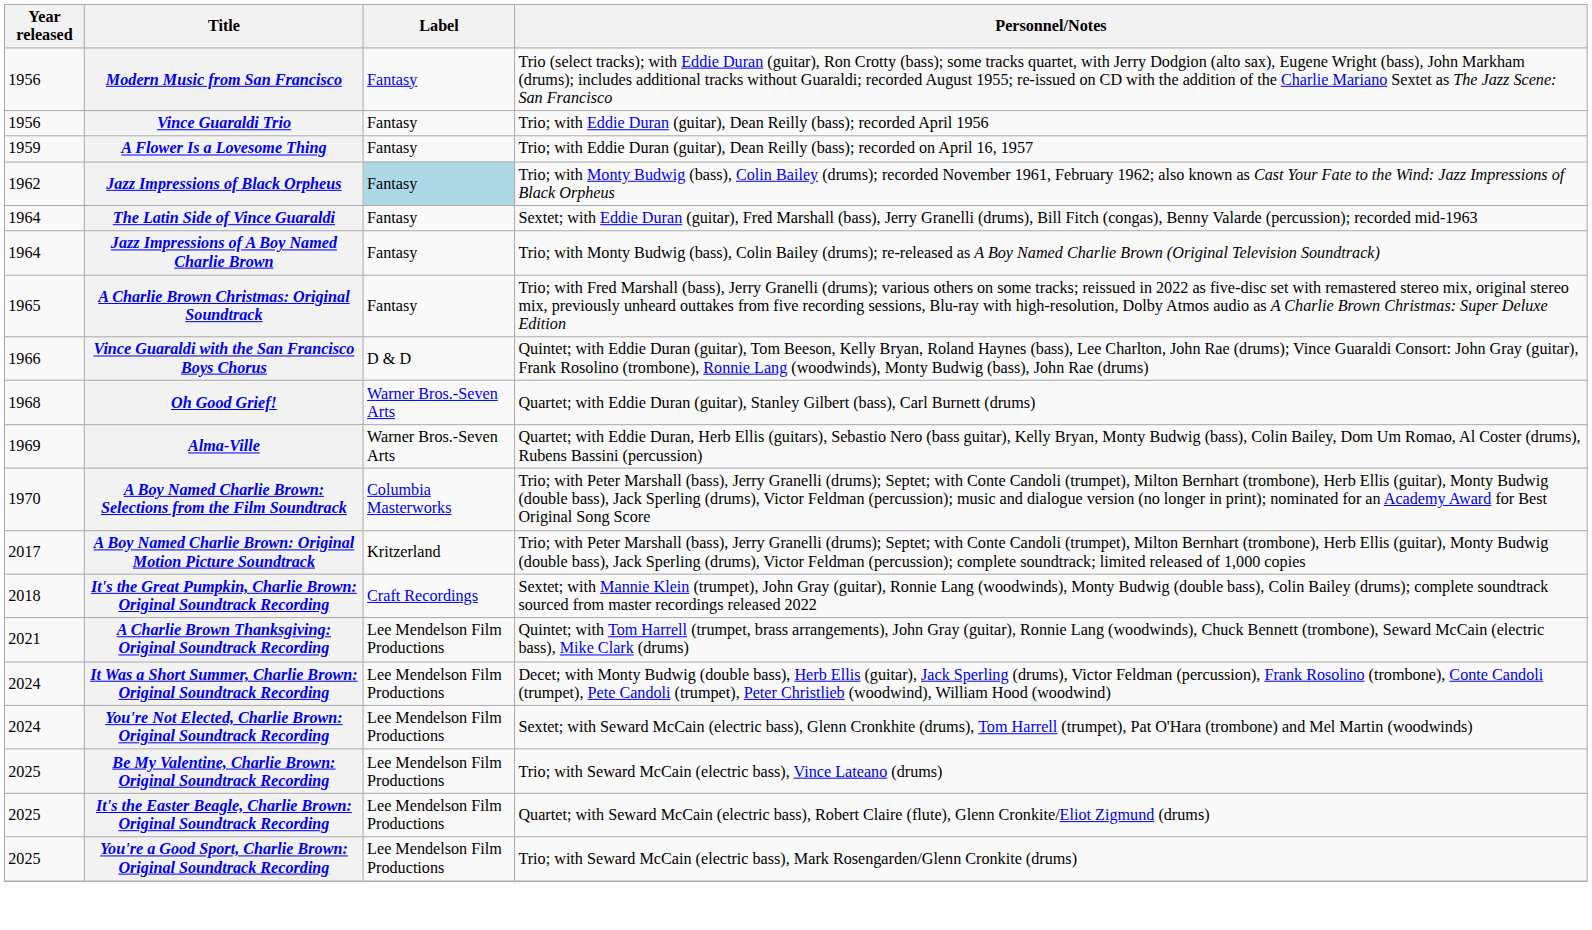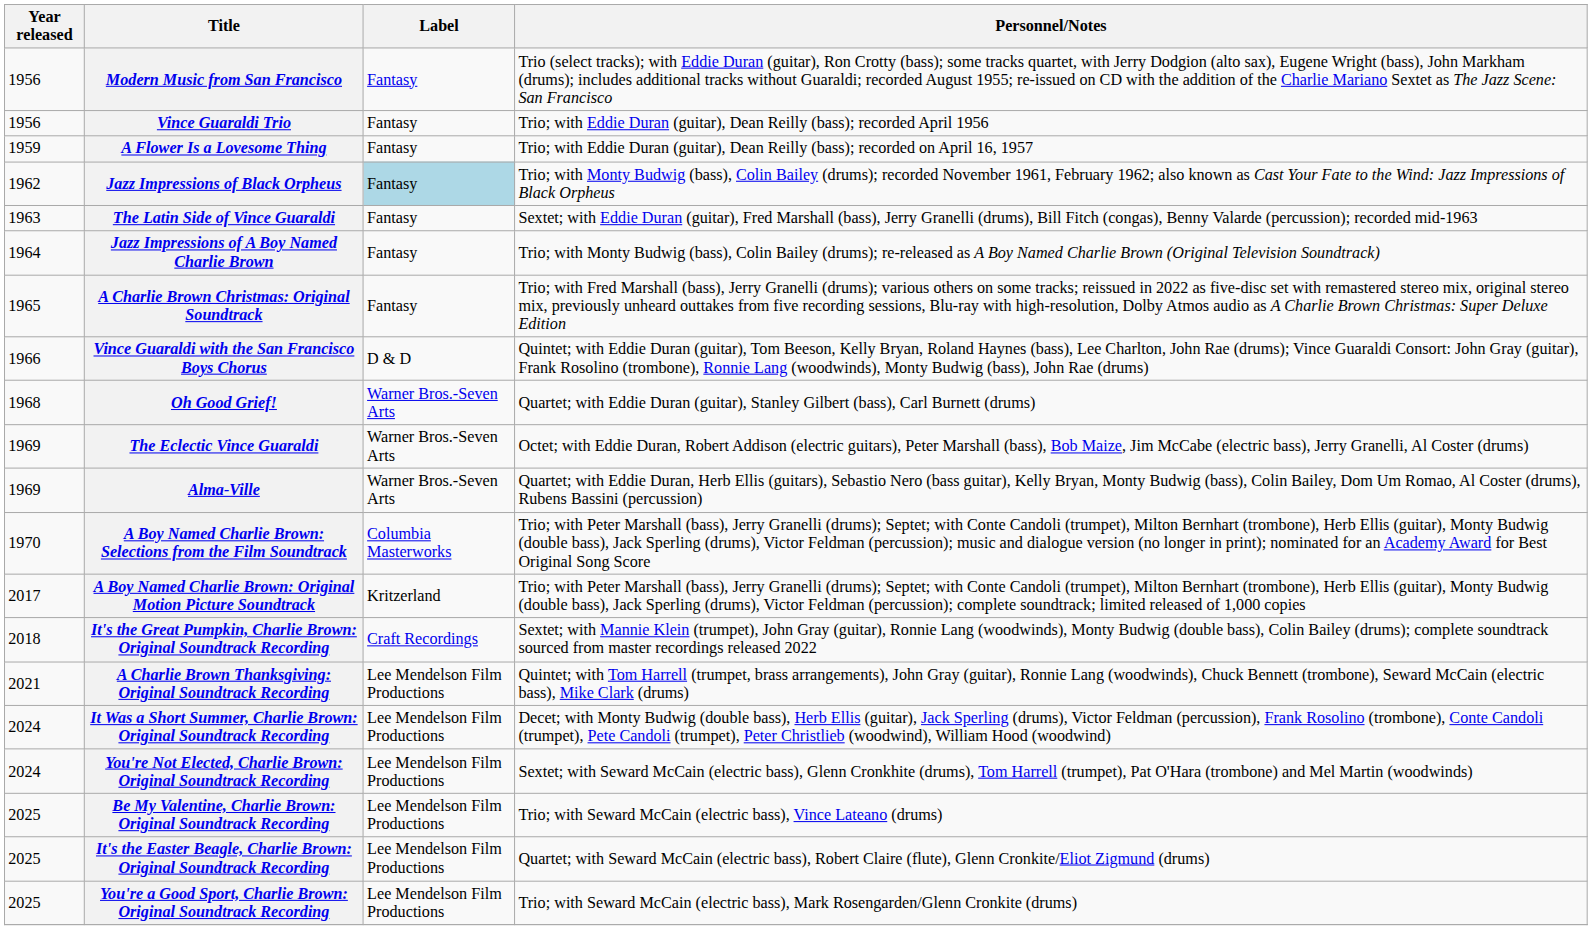The Latin Side of Vince Guaraldi | Year released: 1964 -> 1963
+ row: 1969 | The Eclectic Vince Guaraldi | Warner Bros.-Seven Arts | Octet; with Eddie Duran, Robert Addison (electric guitars), Peter Marshall (bass), Bob Maize, Jim McCabe (electric bass), Jerry Granelli, Al Coster (drums)
